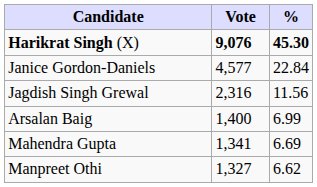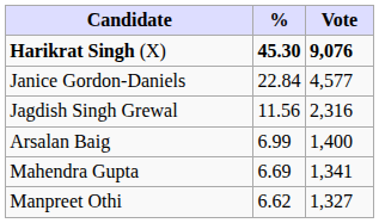columns swapped: Vote <-> %
